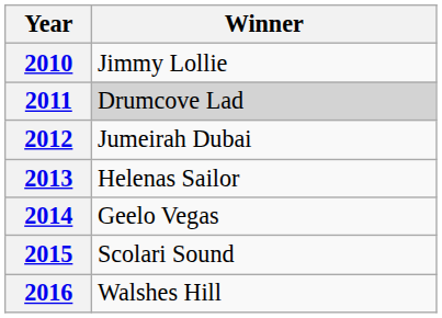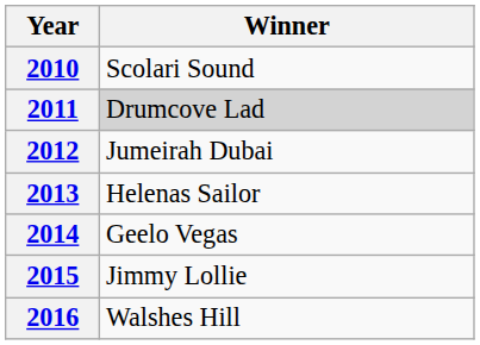2010 | Winner: Jimmy Lollie -> Scolari Sound
2015 | Winner: Scolari Sound -> Jimmy Lollie
